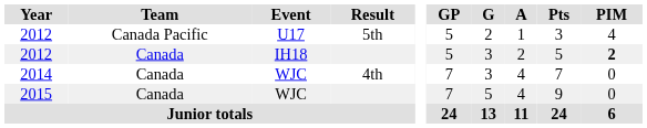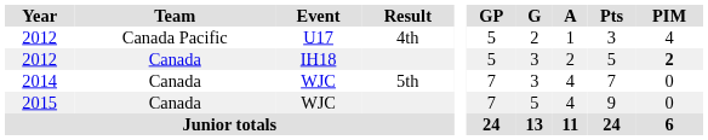2012 / U17 | Result: 5th -> 4th
2014 | Result: 4th -> 5th
